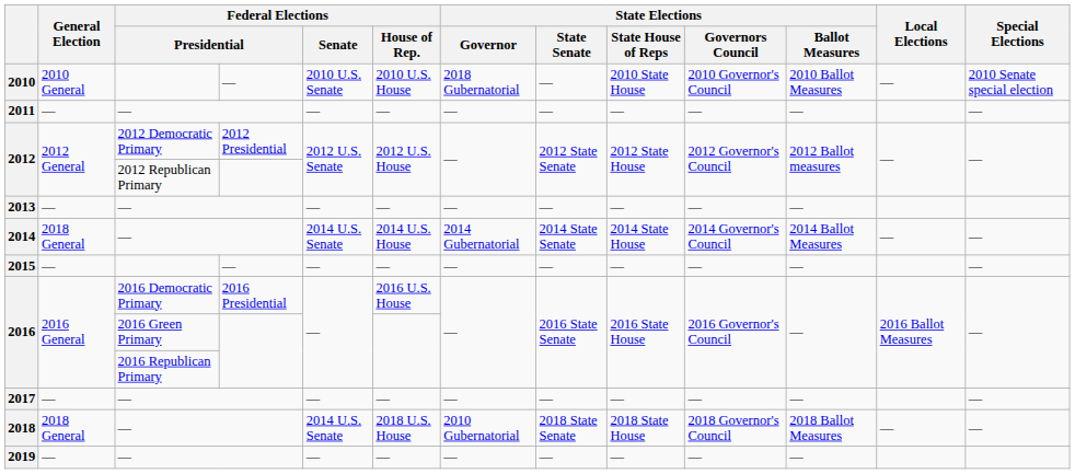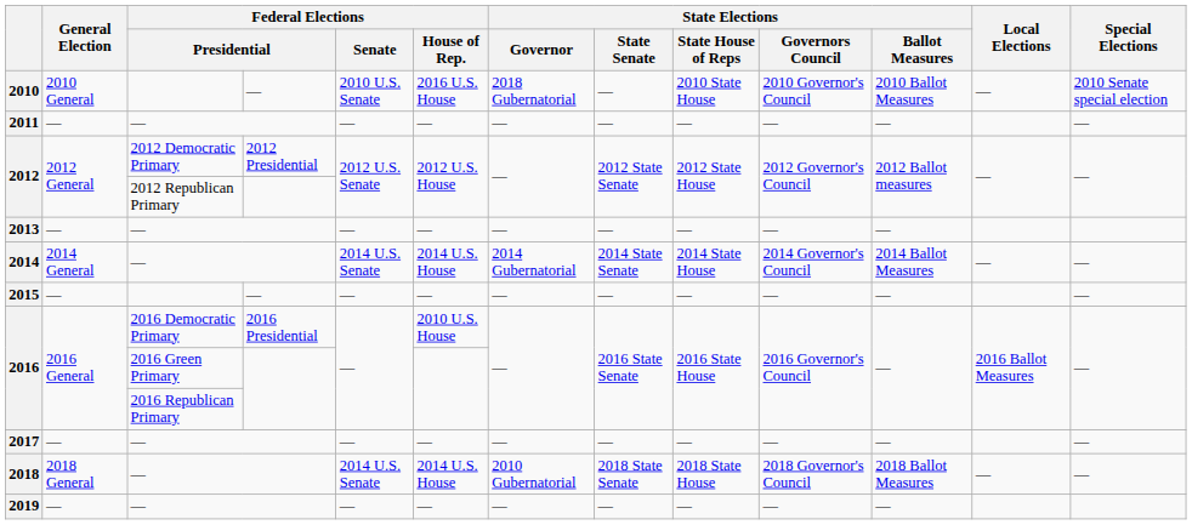2010 | Federal Elections / House of Rep.: 2010 U.S. House -> 2016 U.S. House
2014 | General Election: 2018 General -> 2014 General
2016 / 2016 Democratic Primary | Federal Elections / House of Rep.: 2016 U.S. House -> 2010 U.S. House
2018 | Federal Elections / House of Rep.: 2018 U.S. House -> 2014 U.S. House
